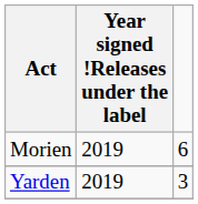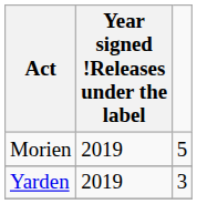Morien | column 3: 6 -> 5
